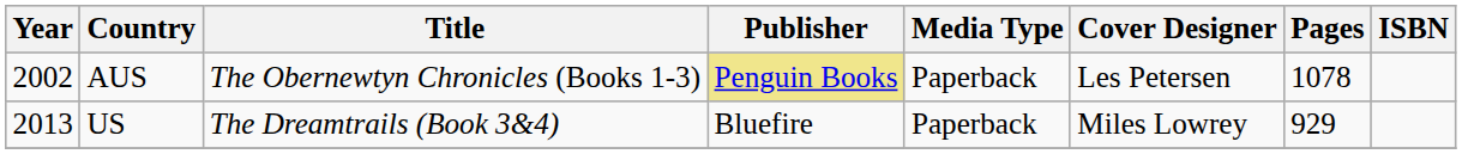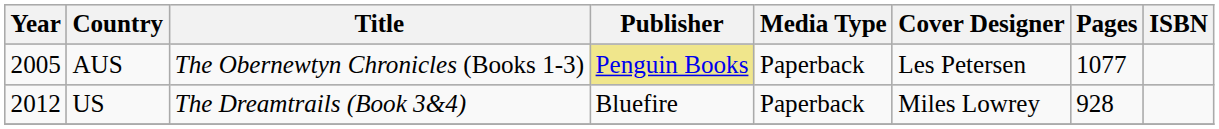AUS | Year: 2002 -> 2005
AUS | Pages: 1078 -> 1077
US | Year: 2013 -> 2012
US | Pages: 929 -> 928
